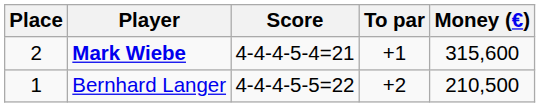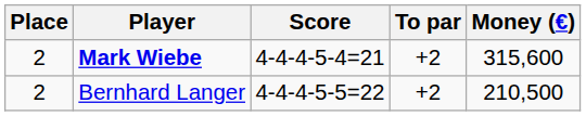Mark Wiebe | To par: +1 -> +2
Bernhard Langer | Place: 1 -> 2
